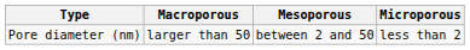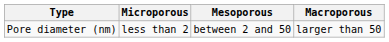columns swapped: Microporous <-> Macroporous
